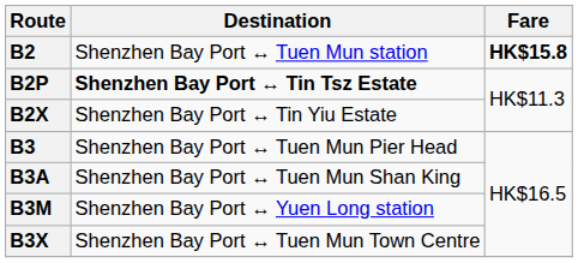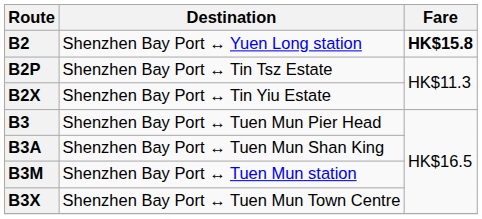B2 | Destination: Shenzhen Bay Port ↔ Tuen Mun station -> Shenzhen Bay Port ↔ Yuen Long station
B2P | Destination: bold -> normal
B3M | Destination: Shenzhen Bay Port ↔ Yuen Long station -> Shenzhen Bay Port ↔ Tuen Mun station
